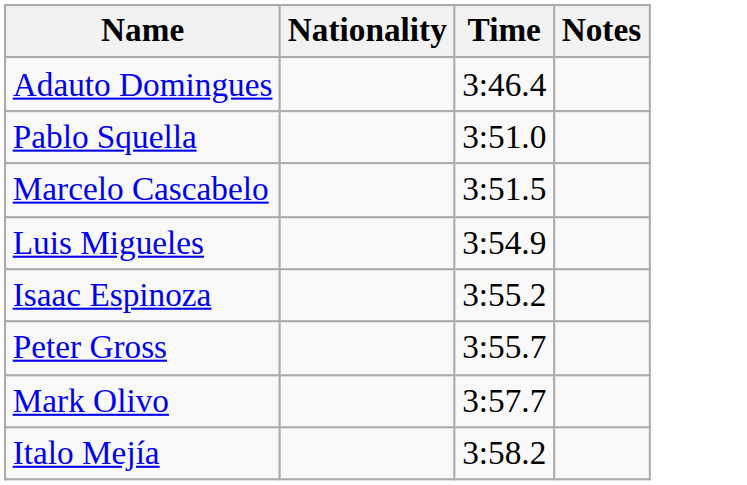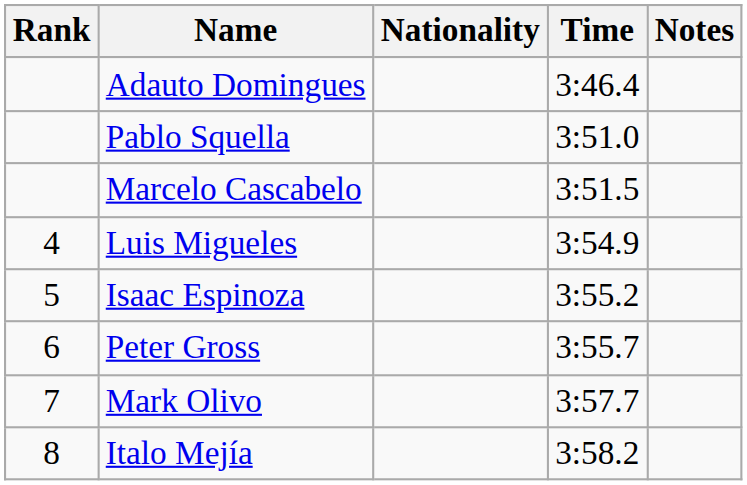+ column: Rank | 4 | 5 | 6 | 7 | 8
